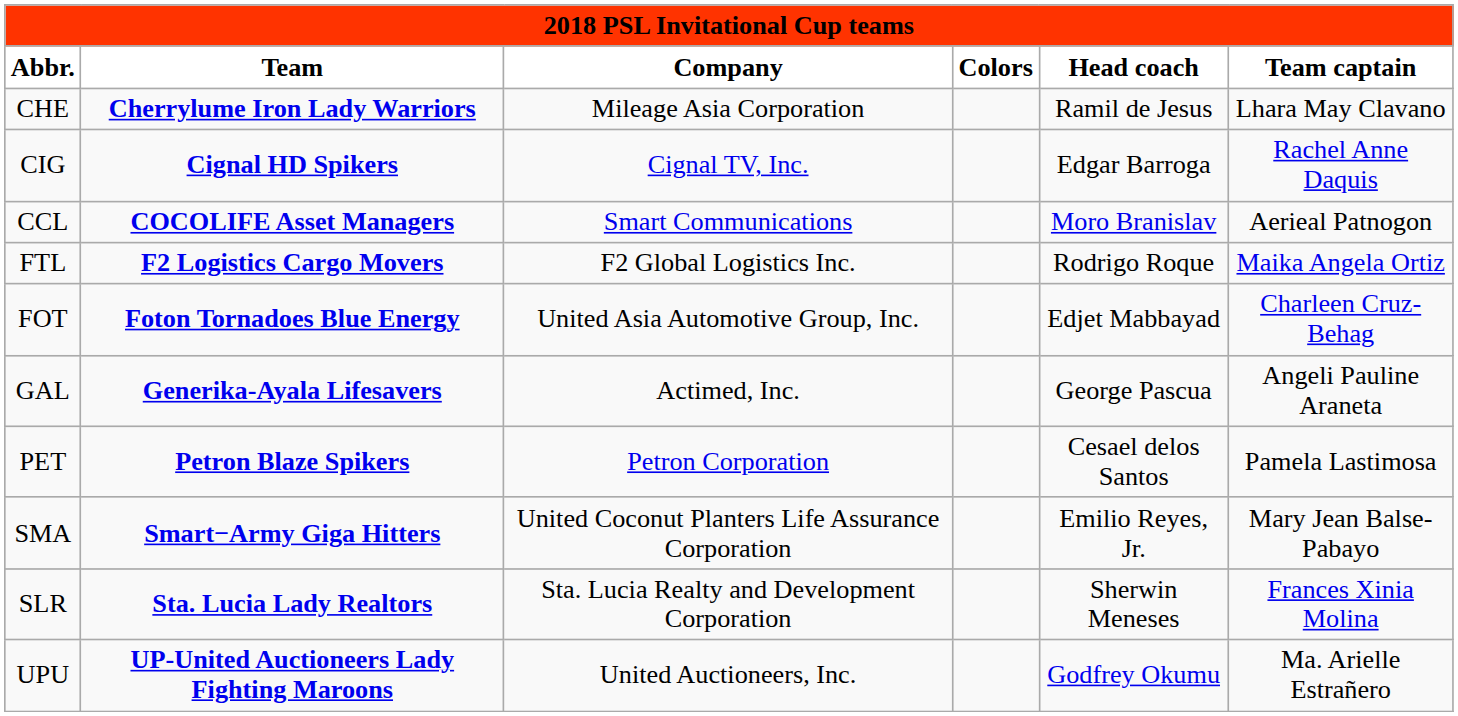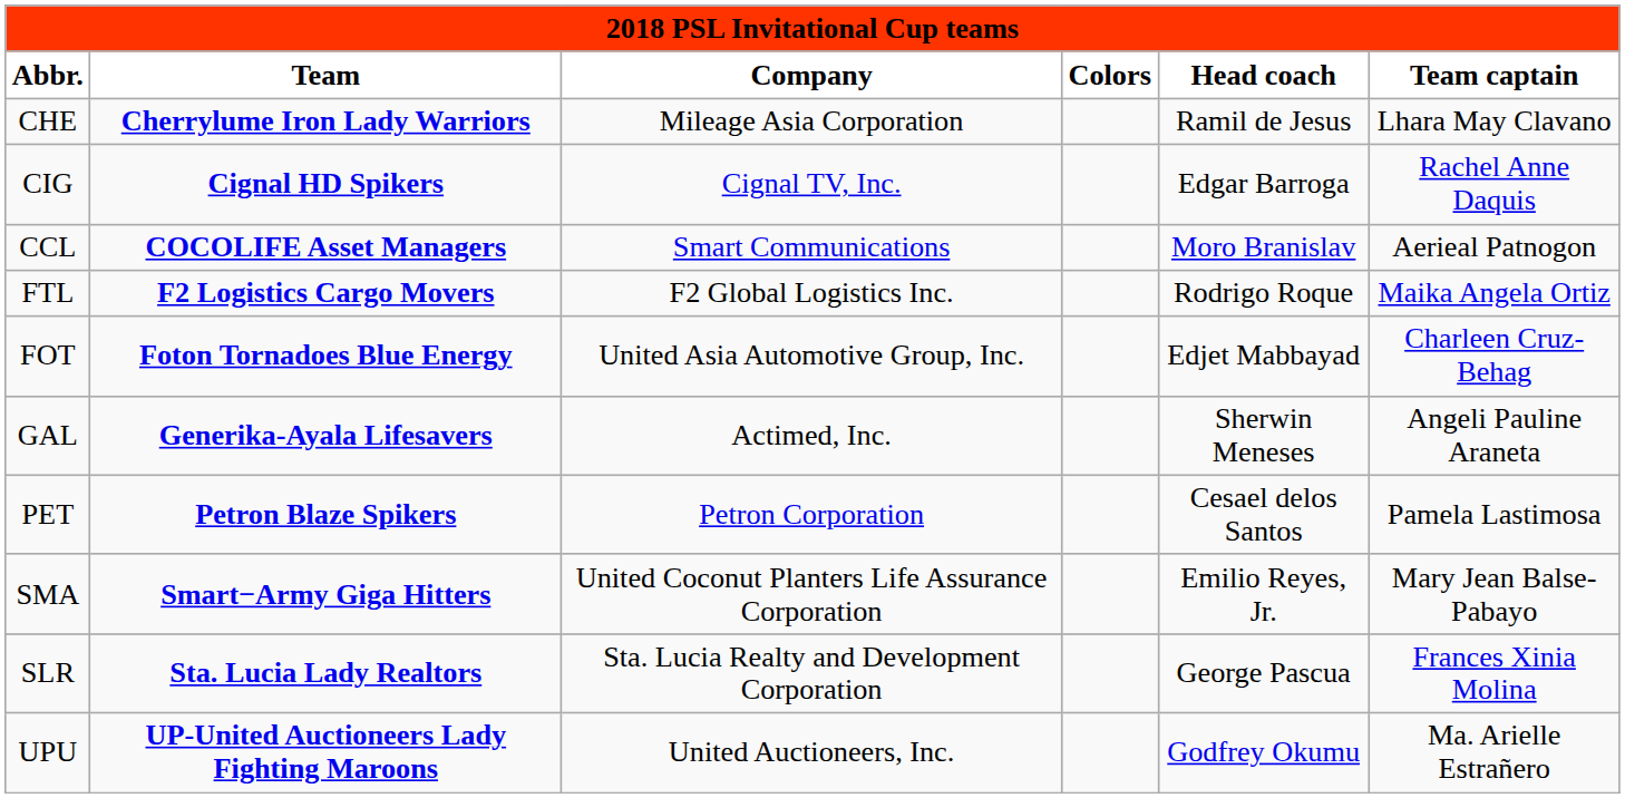GAL | Head coach: George Pascua -> Sherwin Meneses
SLR | Head coach: Sherwin Meneses -> George Pascua
